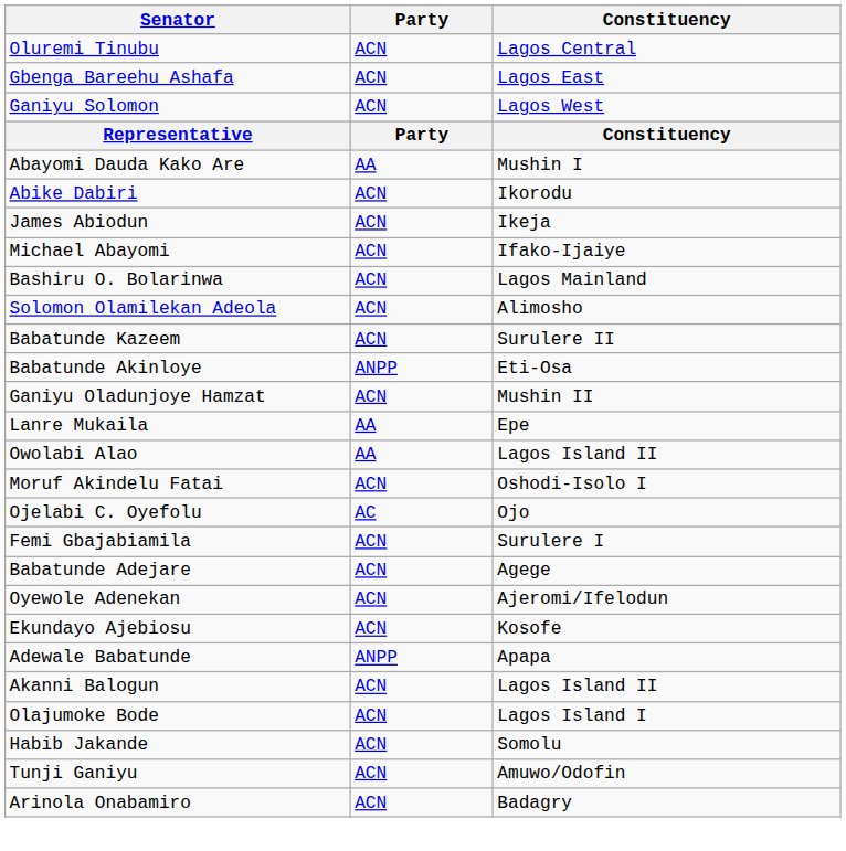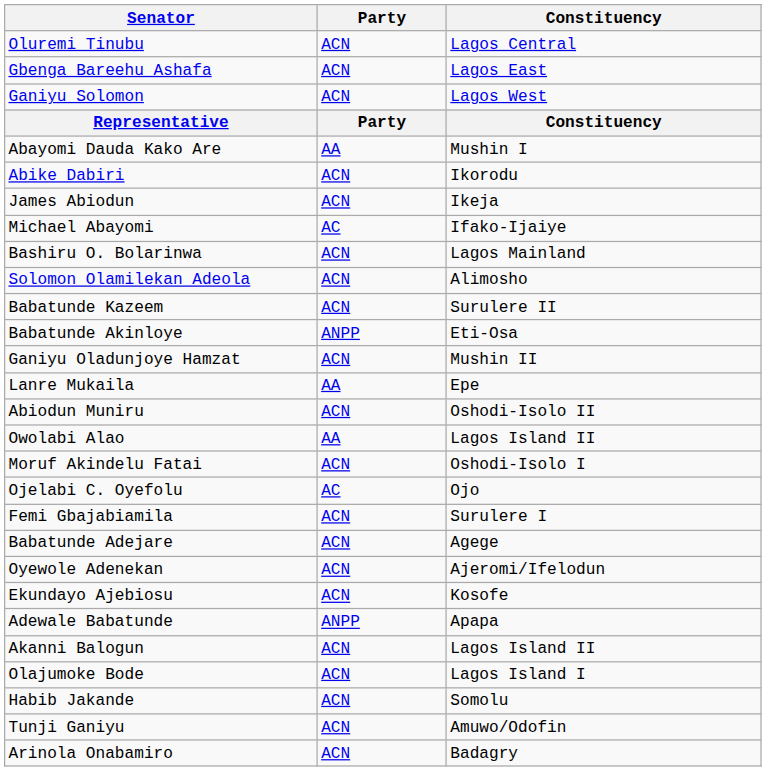Michael Abayomi | Party: ACN -> AC
+ row: Abiodun Muniru | ACN | Oshodi-Isolo II
